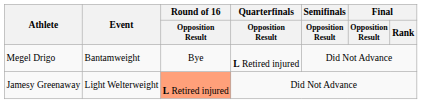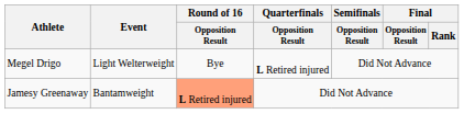Megel Drigo | Event: Bantamweight -> Light Welterweight
Jamesy Greenaway | Event: Light Welterweight -> Bantamweight
